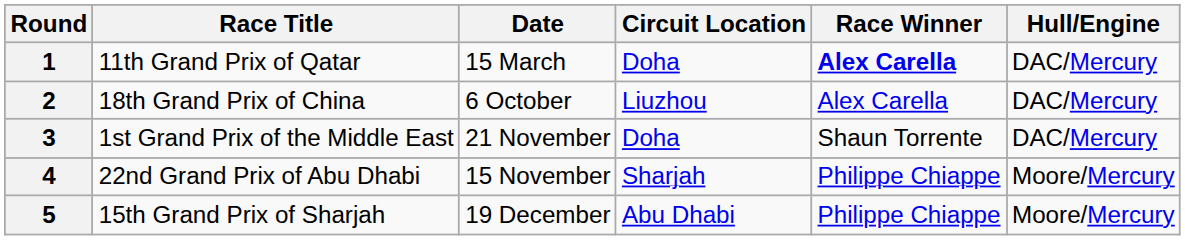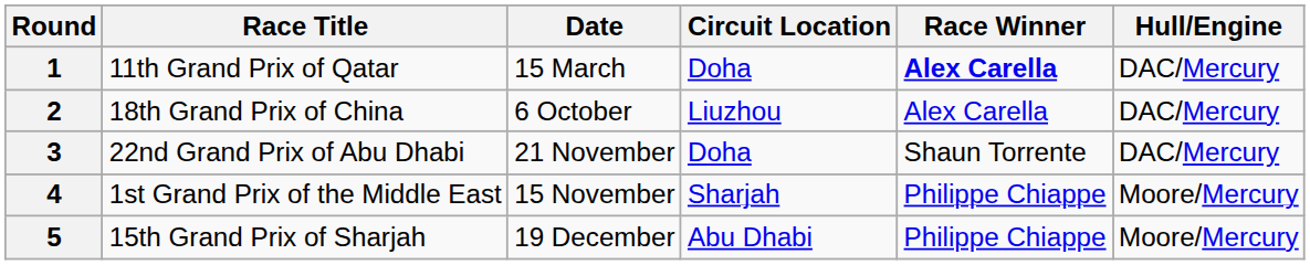3 | Race Title: 1st Grand Prix of the Middle East -> 22nd Grand Prix of Abu Dhabi
4 | Race Title: 22nd Grand Prix of Abu Dhabi -> 1st Grand Prix of the Middle East
